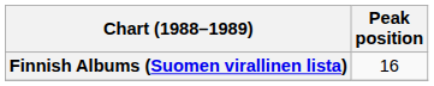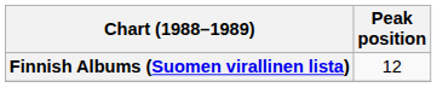Finnish Albums (Suomen virallinen lista) | Peak position: 16 -> 12
